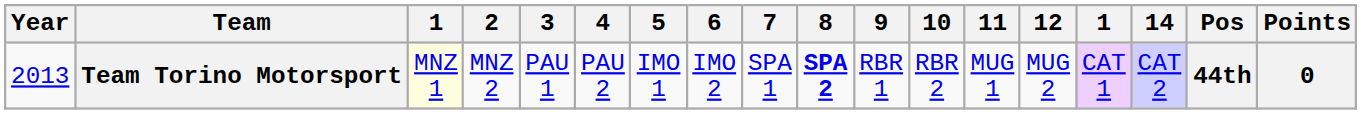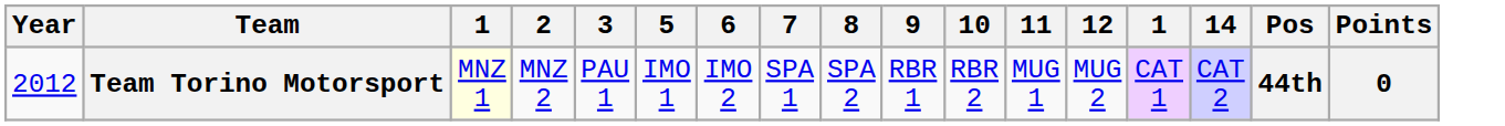- column: 4 | PAU 2
Team Torino Motorsport | Year: 2013 -> 2012
Team Torino Motorsport | 8: bold -> normal
